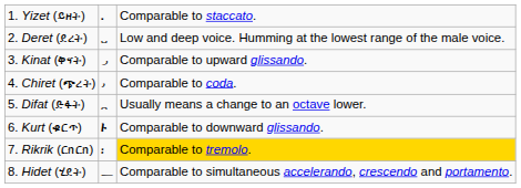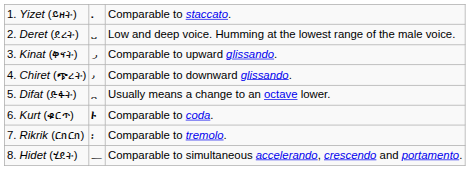4. Chiret (ጭረት) | column 3: Comparable to coda. -> Comparable to downward glissando.
6. Kurt (ቁርጥ) | column 3: Comparable to downward glissando. -> Comparable to coda.
7. Rikrik (ርክርክ) | column 3: gold background -> no background
